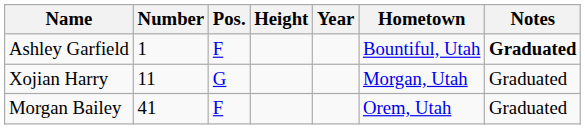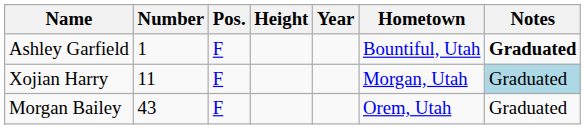Xojian Harry | Pos.: G -> F
Xojian Harry | Notes: no background -> lightblue background
Morgan Bailey | Number: 41 -> 43
